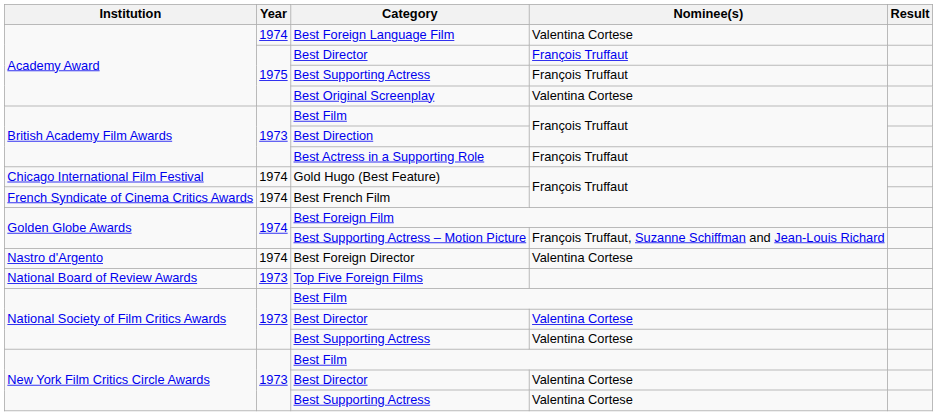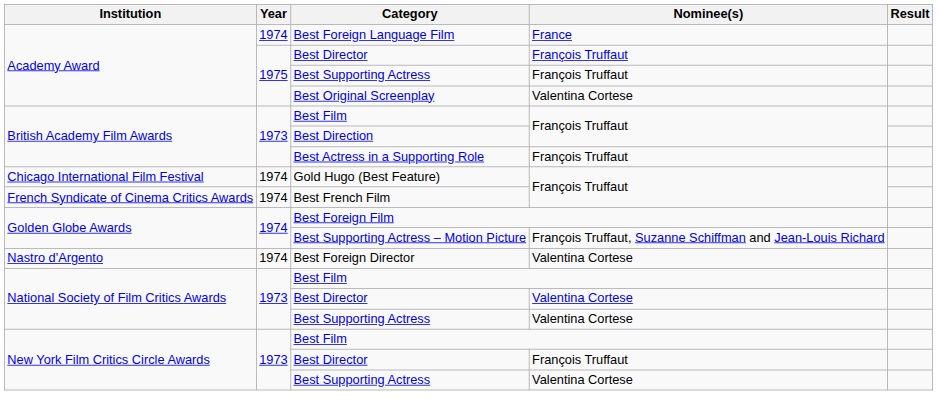Best Foreign Language Film | Nominee(s): Valentina Cortese -> France
- row: National Board of Review Awards | 1973 | Top Five Foreign Films
New York Film Critics Circle Awards / Best Director | Nominee(s): Valentina Cortese -> François Truffaut
